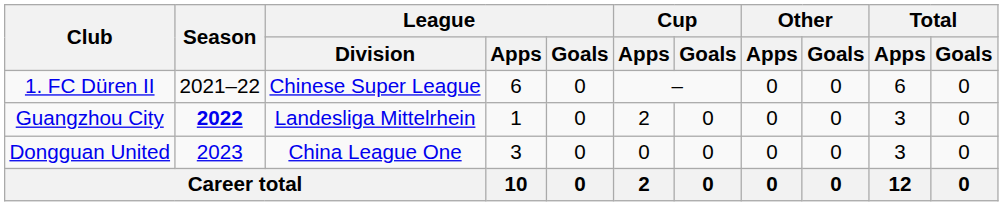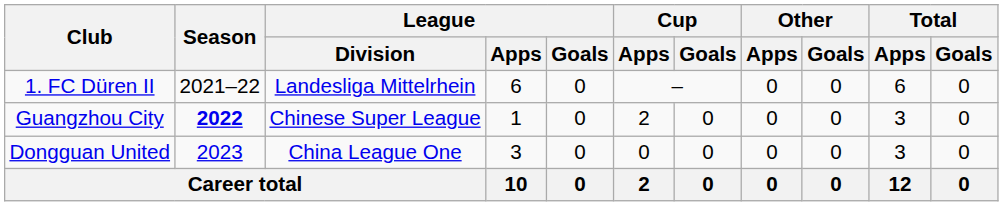1. FC Düren II | League / Division: Chinese Super League -> Landesliga Mittelrhein
Guangzhou City | League / Division: Landesliga Mittelrhein -> Chinese Super League
